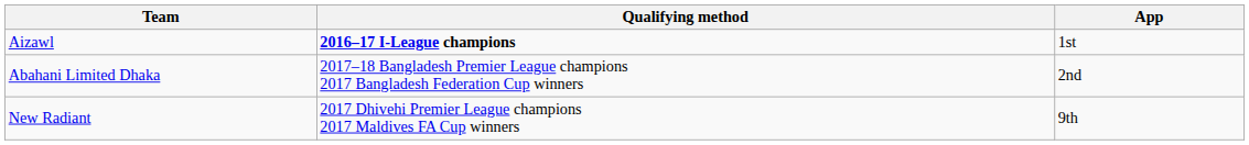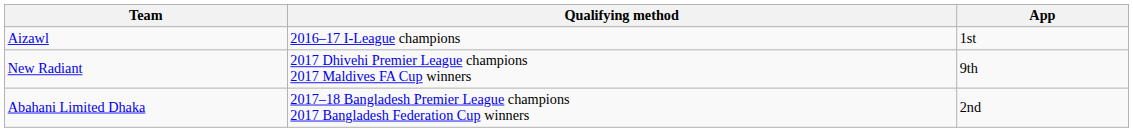Aizawl | Qualifying method: bold -> normal
rows swapped: New Radiant <-> Abahani Limited Dhaka
